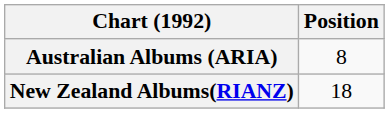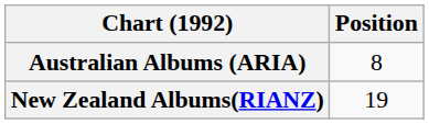New Zealand Albums(RIANZ) | Position: 18 -> 19
